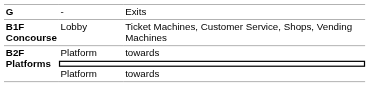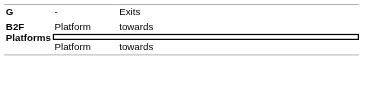- row: B1F Concourse | Lobby | Ticket Machines, Customer Service, Shops, Vending Machines
